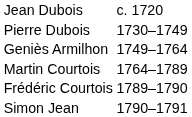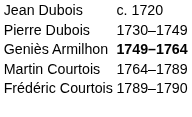Geniès Armilhon | column 2: normal -> bold
- row: Simon Jean | 1790–1791
